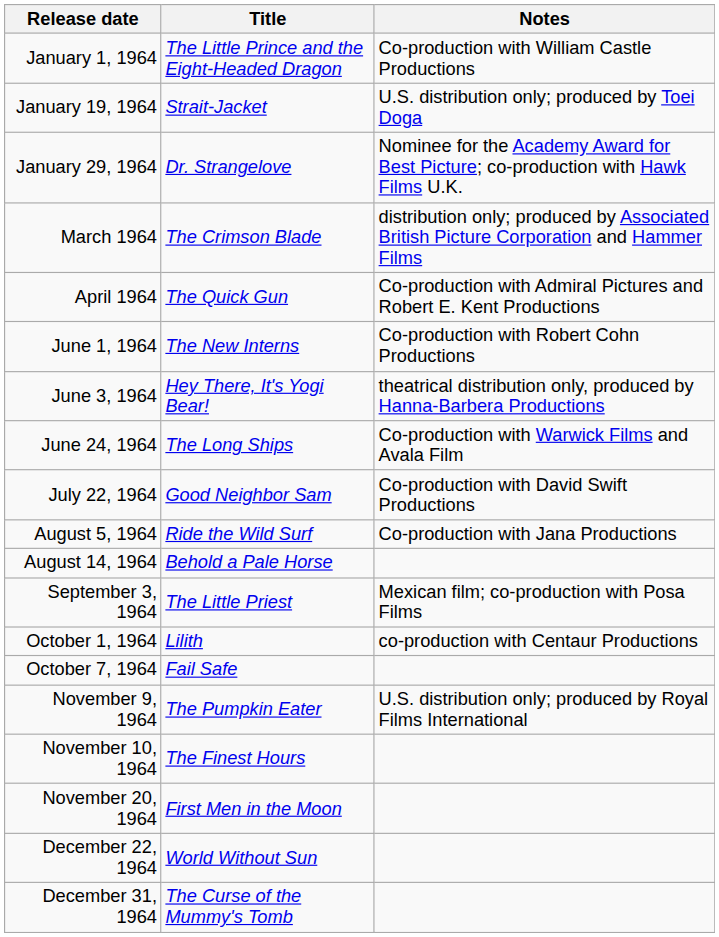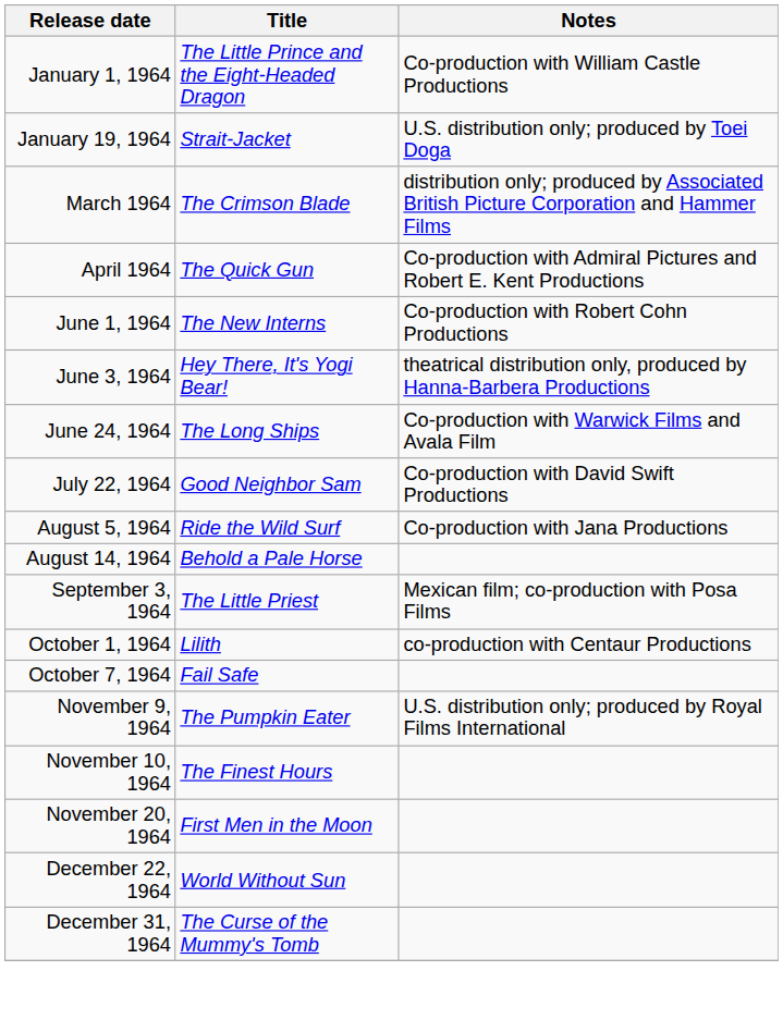- row: January 29, 1964 | Dr. Strangelove | Nominee for the Academy Award for Best Picture; co-production with Hawk Films U.K.
